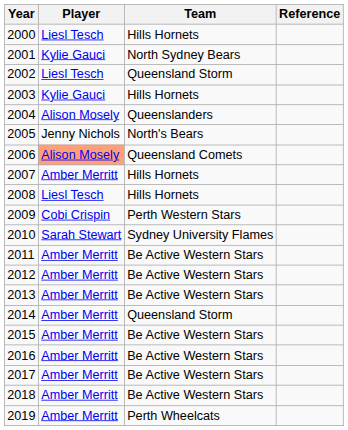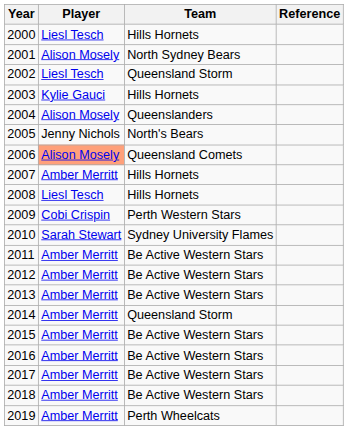2001 | Player: Kylie Gauci -> Alison Mosely
